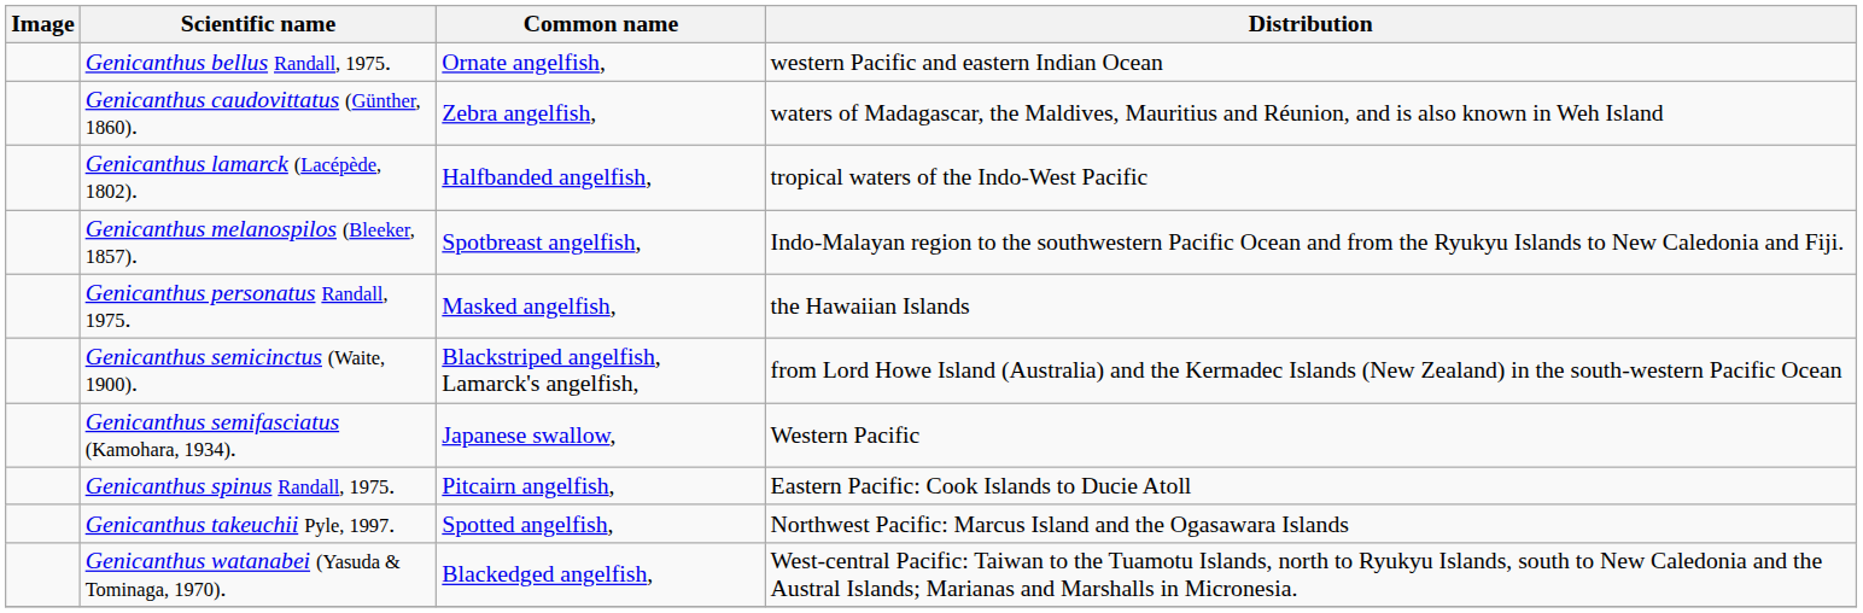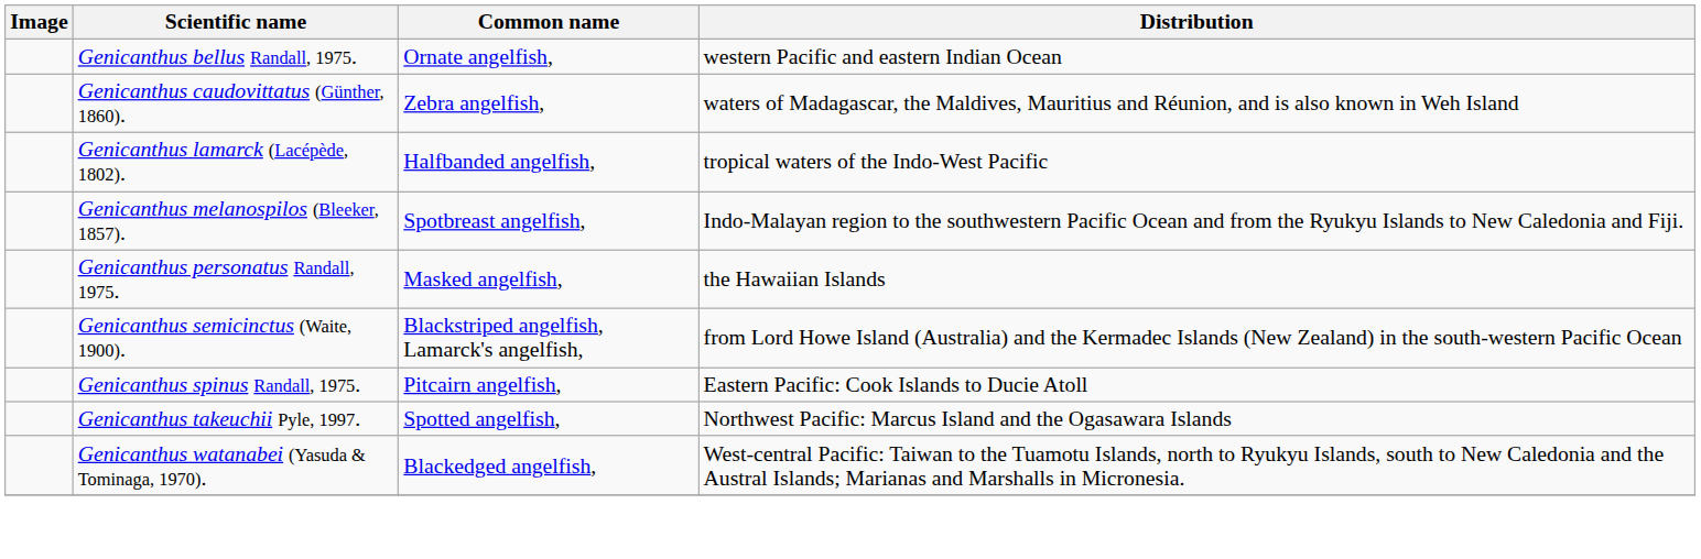- row: Genicanthus semifasciatus (Kamohara, 1934). | Japanese swallow, | Western Pacific
